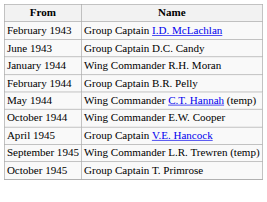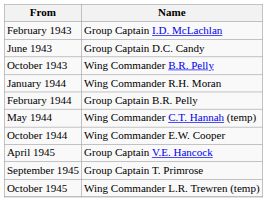+ row: October 1943 | Wing Commander B.R. Pelly
September 1945 | Name: Wing Commander L.R. Trewren (temp) -> Group Captain T. Primrose
October 1945 | Name: Group Captain T. Primrose -> Wing Commander L.R. Trewren (temp)
